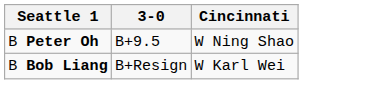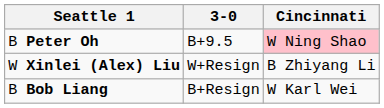B Peter Oh | Cincinnati: no background -> pink background
+ row: W Xinlei (Alex) Liu | W+Resign | B Zhiyang Li
